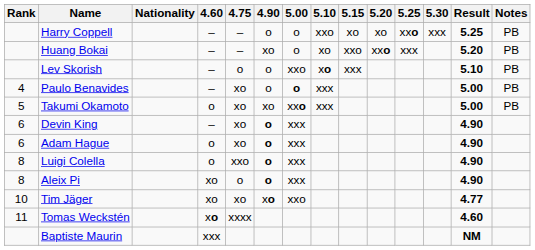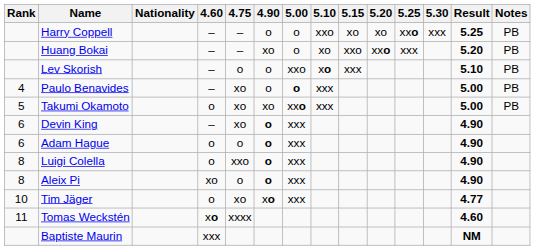Adam Hague | 4.75: xo -> o
Tim Jäger | 4.60: xo -> o
Tim Jäger | 5.00: xxo -> xxx
